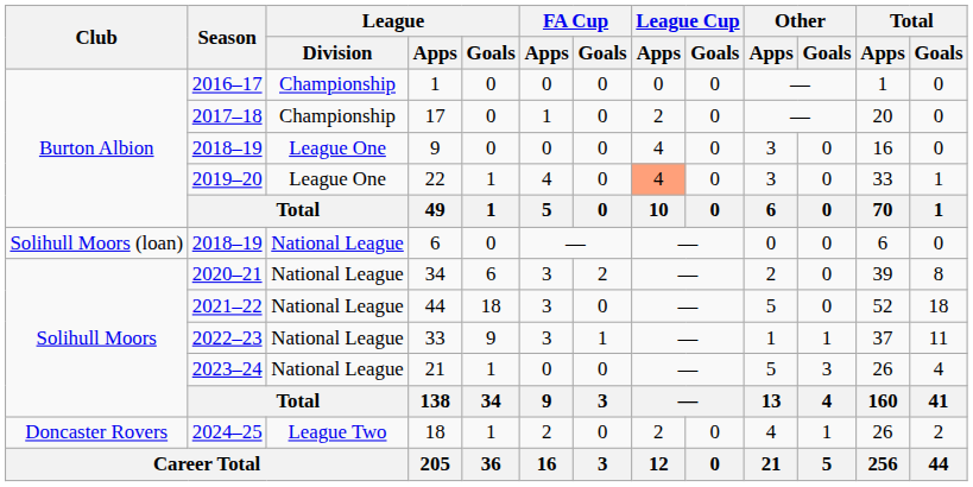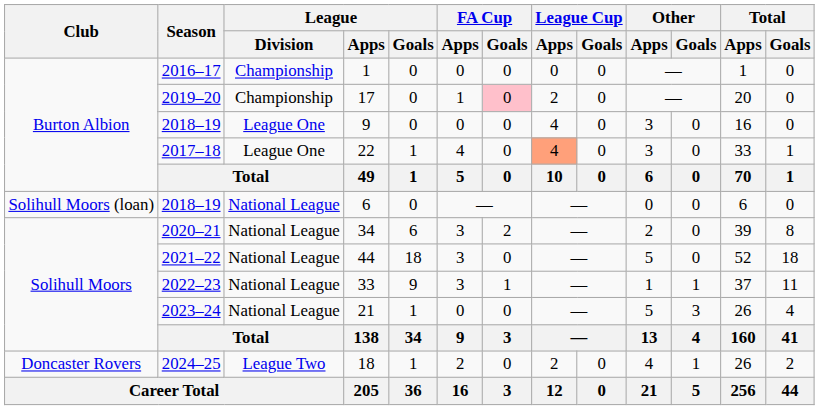17 | Season: 2017–18 -> 2019–20
17 | FA Cup / Goals: no background -> pink background
22 | Season: 2019–20 -> 2017–18
